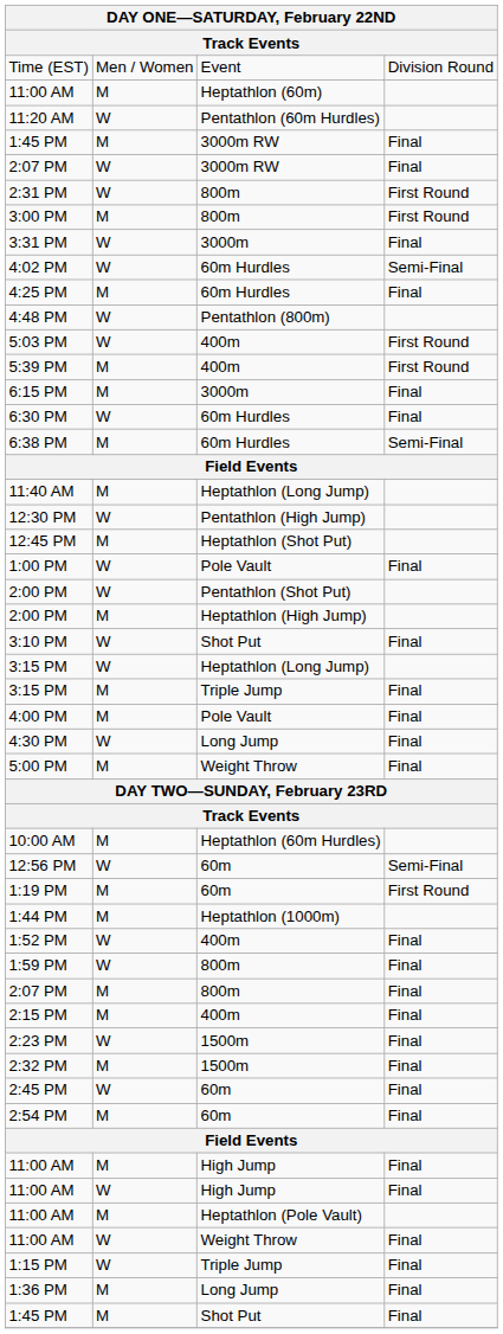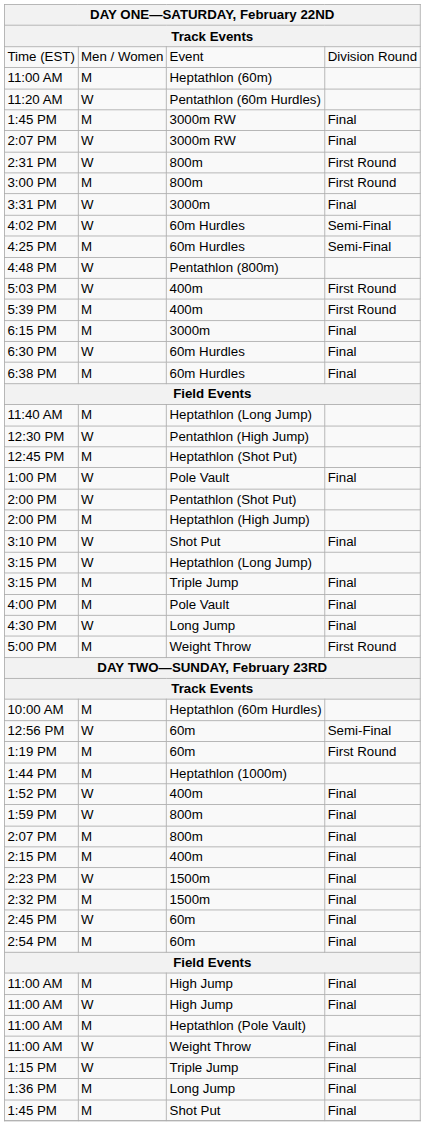4:25 PM | column 4: Final -> Semi-Final
6:38 PM | column 4: Semi-Final -> Final
5:00 PM | column 4: Final -> First Round
